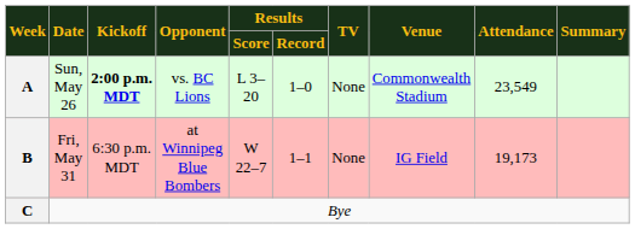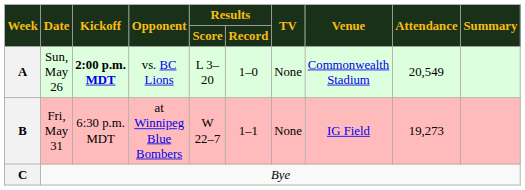A | Attendance: 23,549 -> 20,549
B | Attendance: 19,173 -> 19,273
